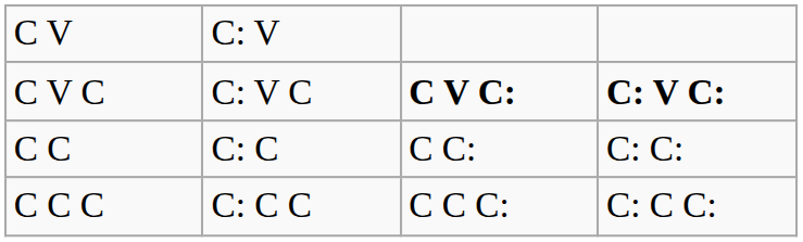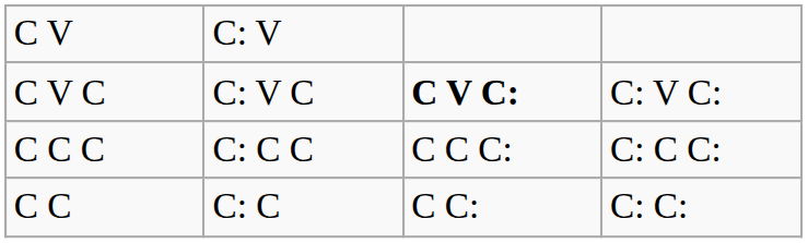C V C | column 4: bold -> normal
rows swapped: C C <-> C C C
